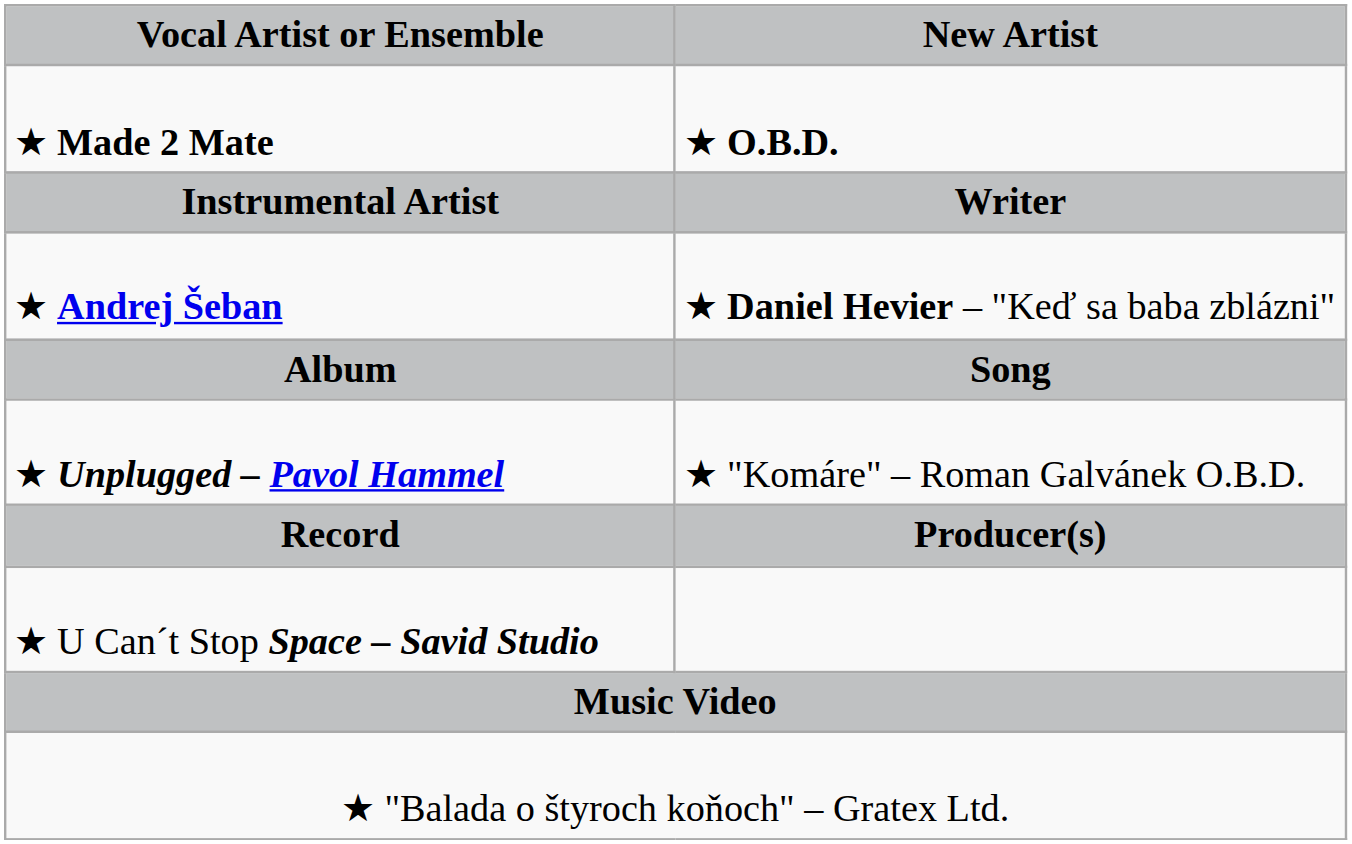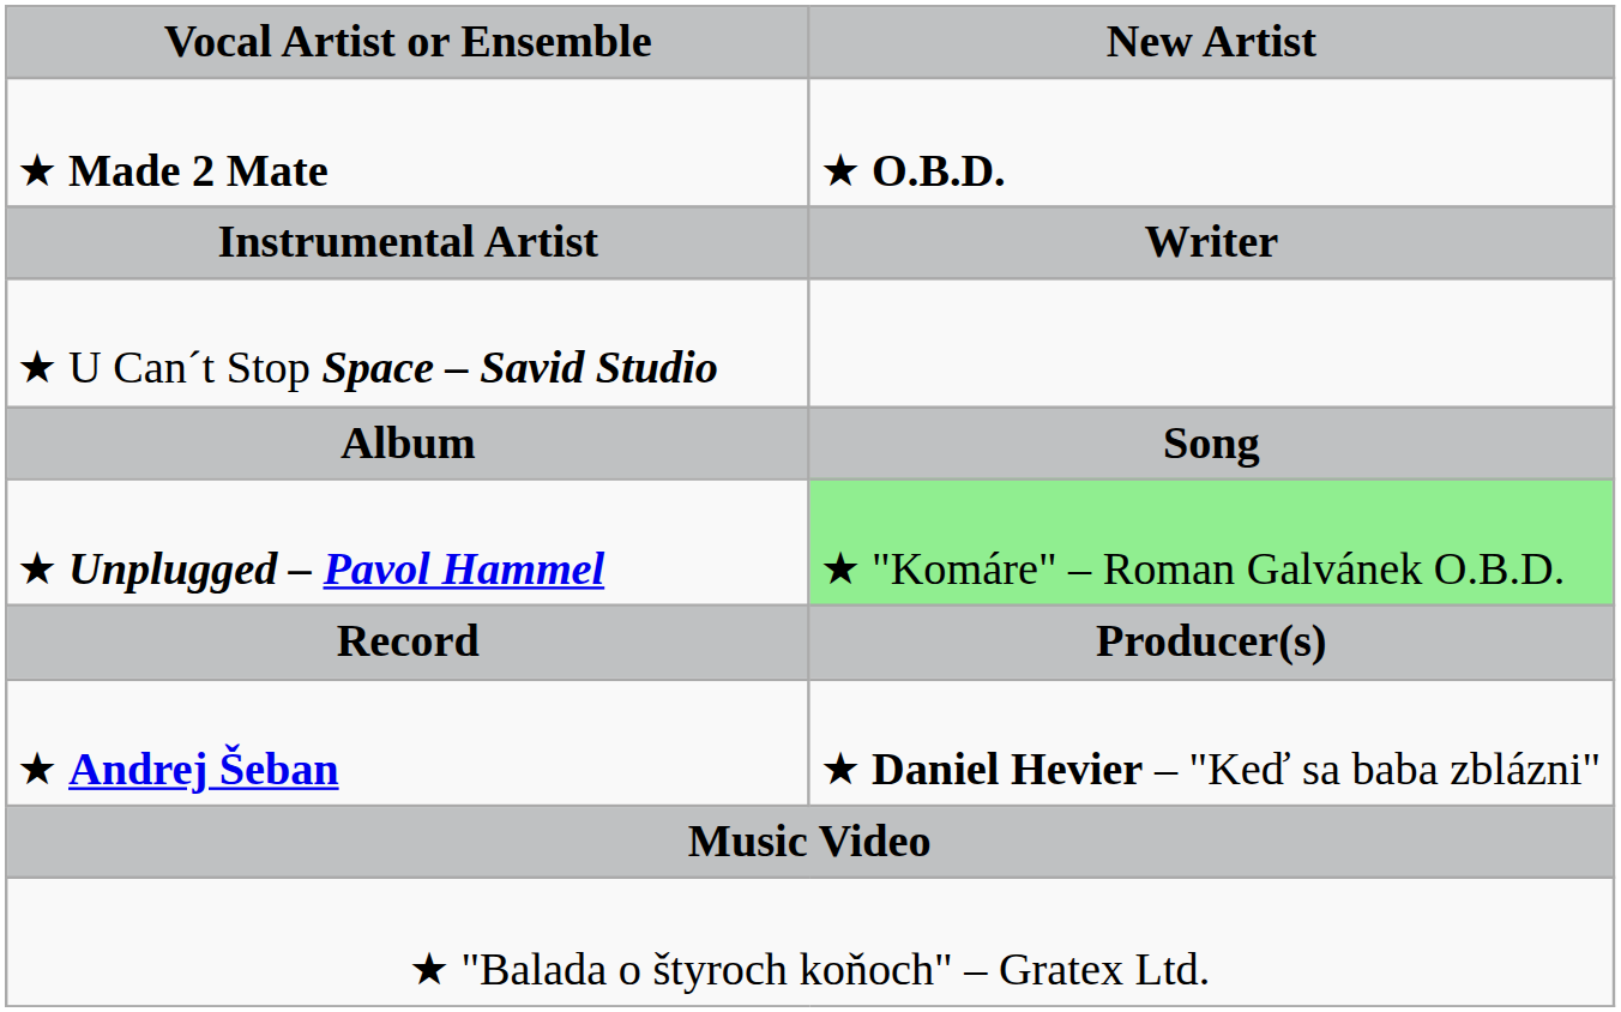rows swapped: ★ Andrej Šeban <-> ★ U Can´t Stop Space – Savid Studio
★ Unplugged – Pavol Hammel | New Artist: no background -> lightgreen background
